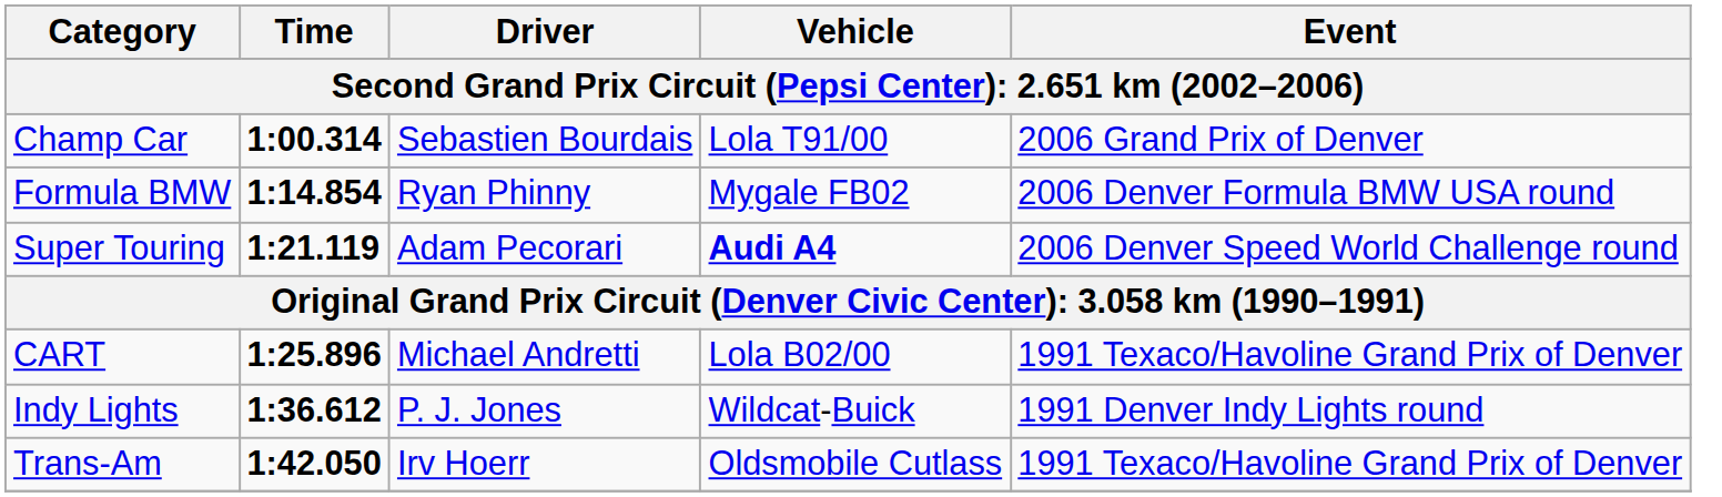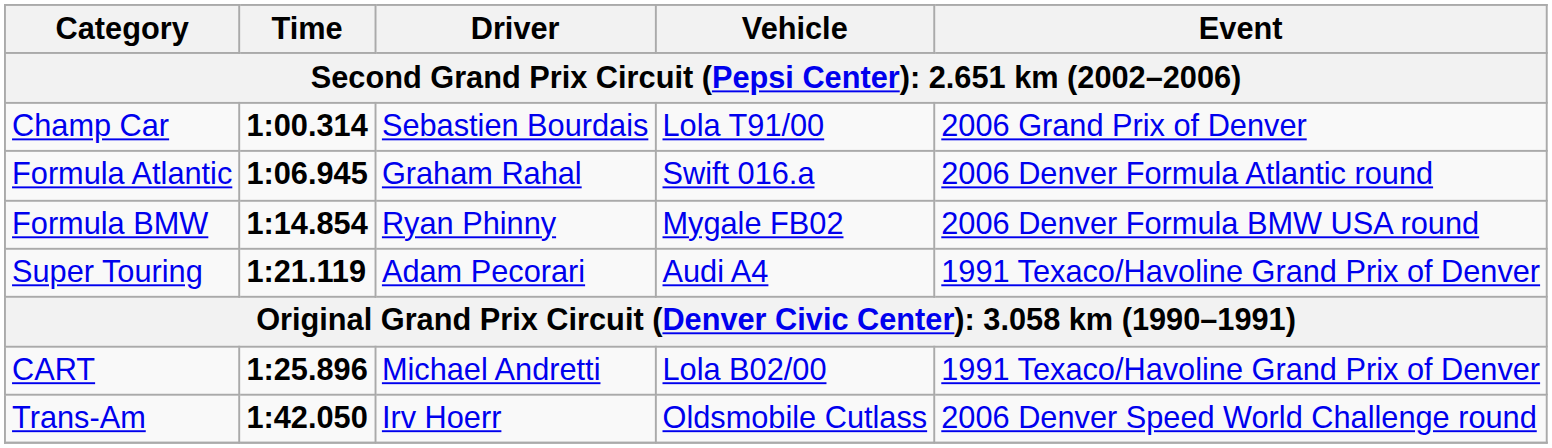+ row: Formula Atlantic | 1:06.945 | Graham Rahal | Swift 016.a | 2006 Denver Formula Atlantic round
Super Touring | Vehicle: bold -> normal
Super Touring | Event: 2006 Denver Speed World Challenge round -> 1991 Texaco/Havoline Grand Prix of Denver
- row: Indy Lights | 1:36.612 | P. J. Jones | Wildcat-Buick | 1991 Denver Indy Lights round
Trans-Am | Event: 1991 Texaco/Havoline Grand Prix of Denver -> 2006 Denver Speed World Challenge round
